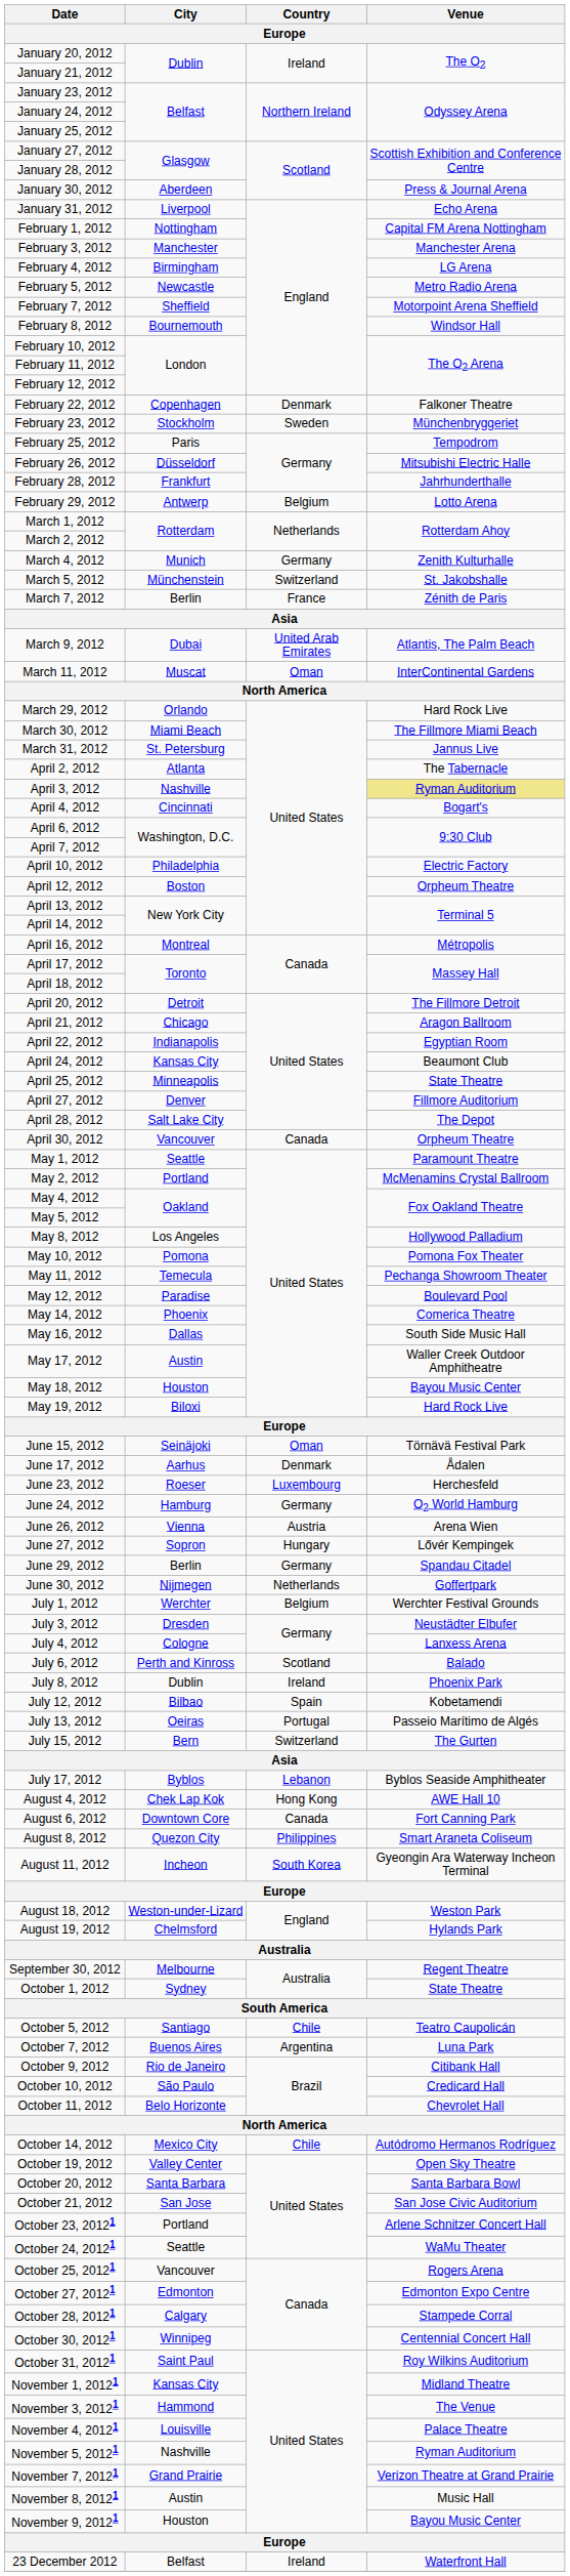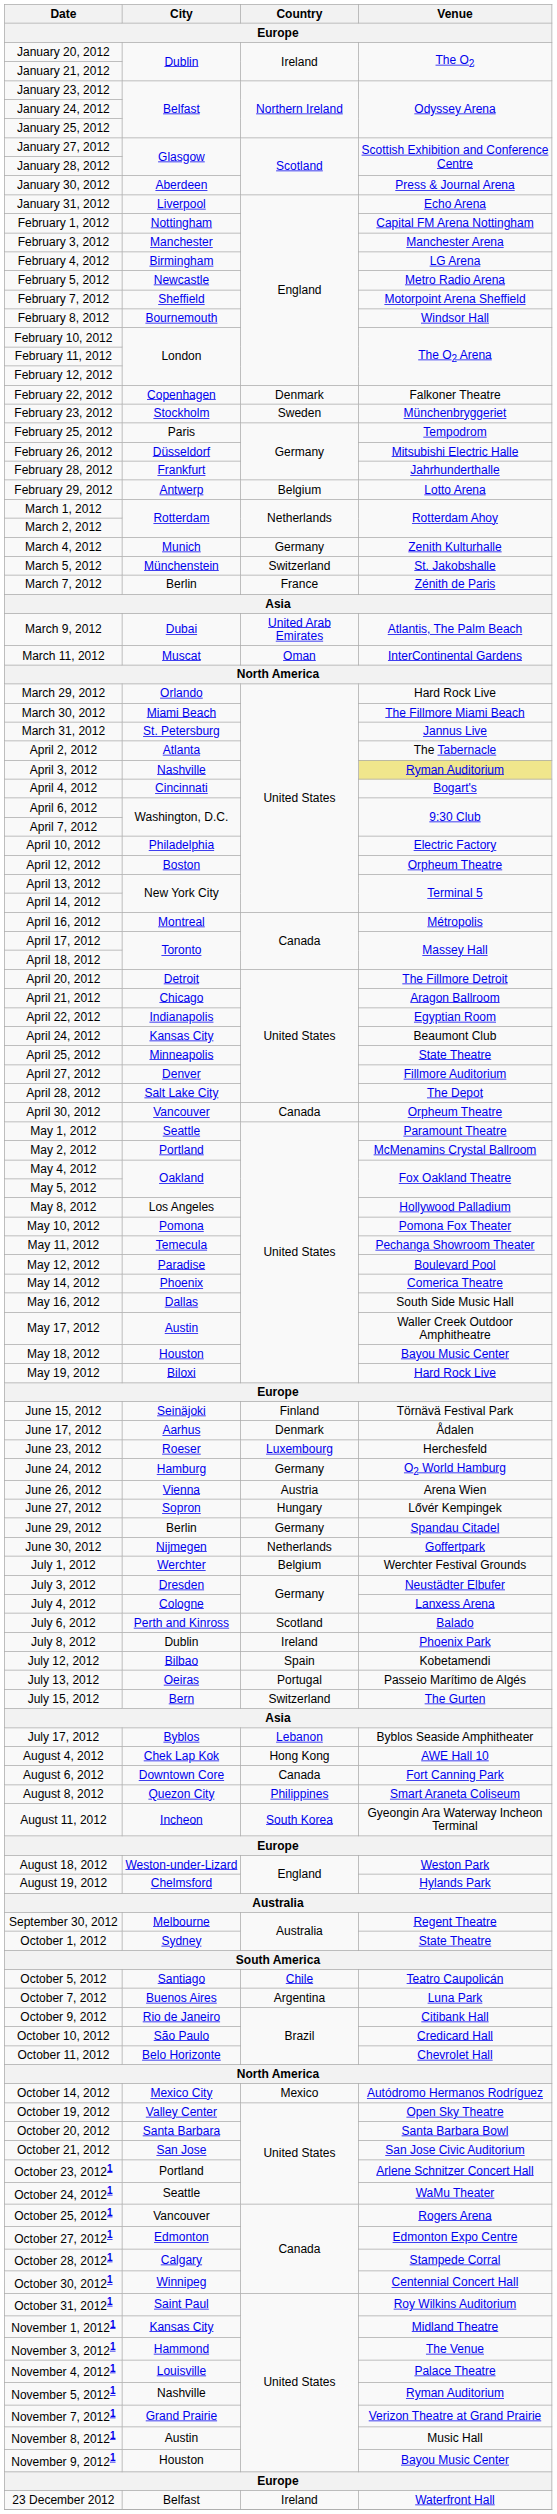June 15, 2012 | Country: Oman -> Finland
October 14, 2012 | Country: Chile -> Mexico
